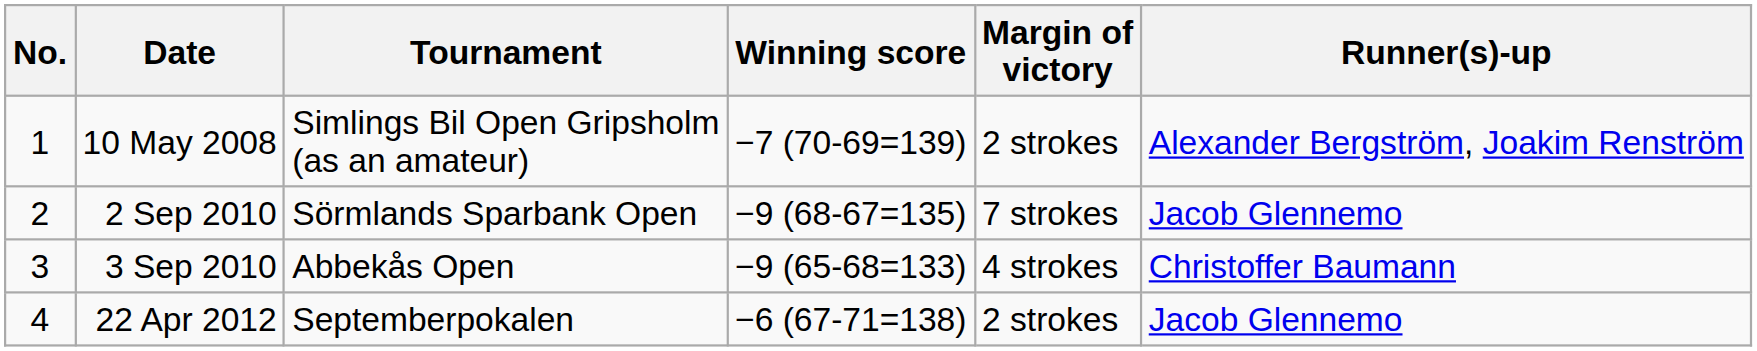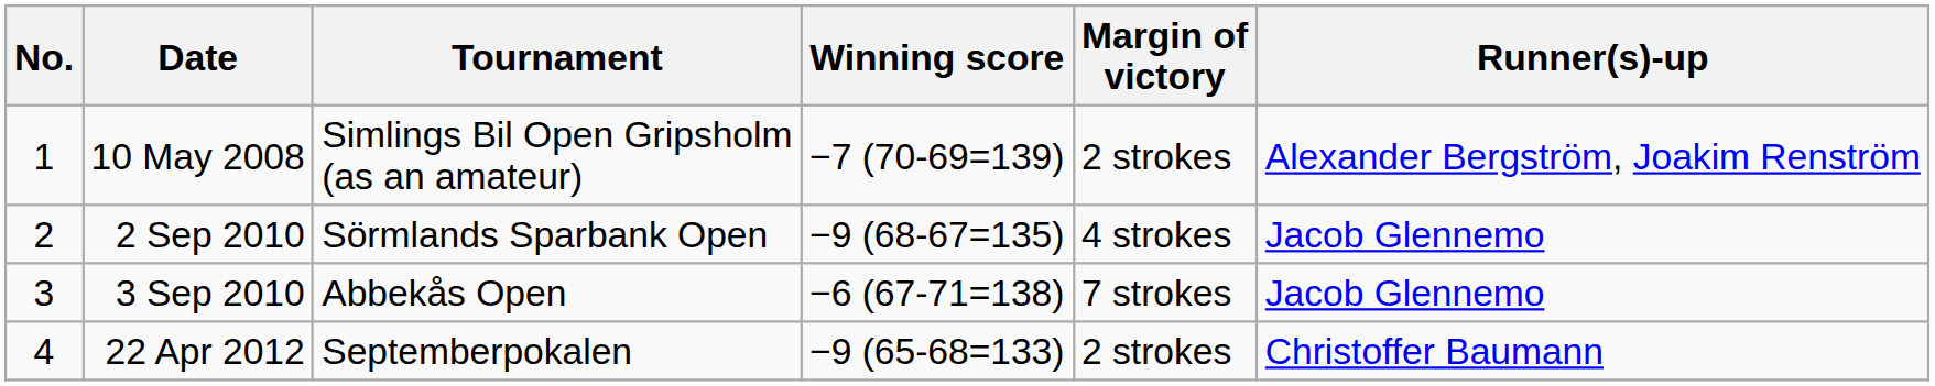2 Sep 2010 | Margin of victory: 7 strokes -> 4 strokes
3 Sep 2010 | Winning score: −9 (65-68=133) -> −6 (67-71=138)
3 Sep 2010 | Margin of victory: 4 strokes -> 7 strokes
3 Sep 2010 | Runner(s)-up: Christoffer Baumann -> Jacob Glennemo
22 Apr 2012 | Winning score: −6 (67-71=138) -> −9 (65-68=133)
22 Apr 2012 | Runner(s)-up: Jacob Glennemo -> Christoffer Baumann
